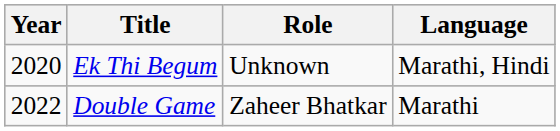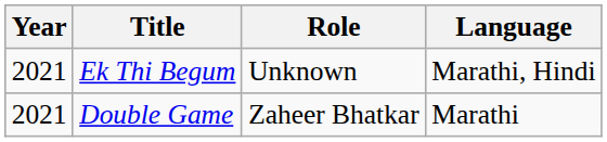Ek Thi Begum | Year: 2020 -> 2021
Double Game | Year: 2022 -> 2021
